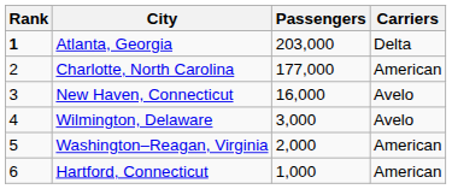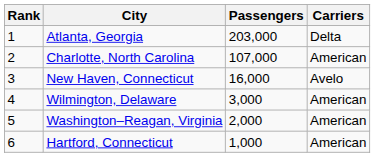Atlanta, Georgia | Rank: bold -> normal
Charlotte, North Carolina | Passengers: 177,000 -> 107,000
Wilmington, Delaware | Carriers: Avelo -> American
